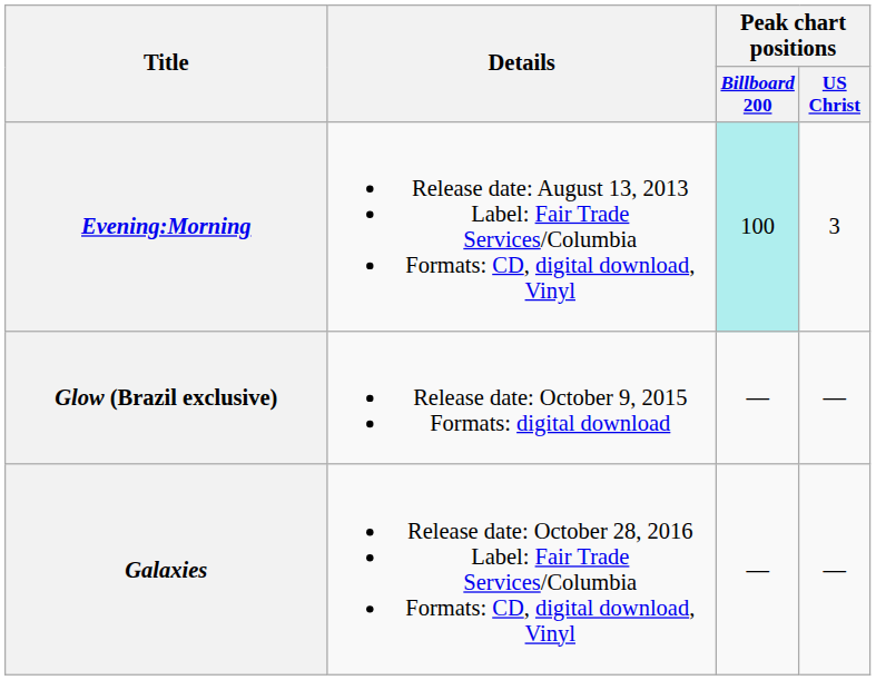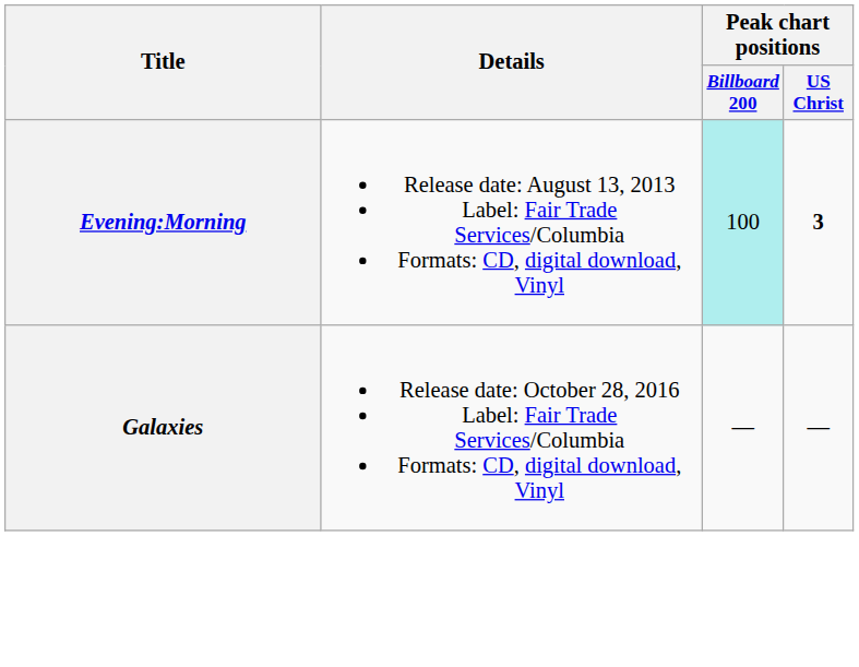Evening:Morning | Peak chart positions / US Christ: normal -> bold
- row: Glow (Brazil exclusive) | Release date: October 9, 2015 Formats: digital download | — | —
